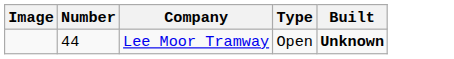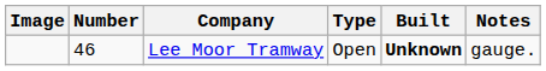+ column: Notes | gauge.
Lee Moor Tramway | Number: 44 -> 46
